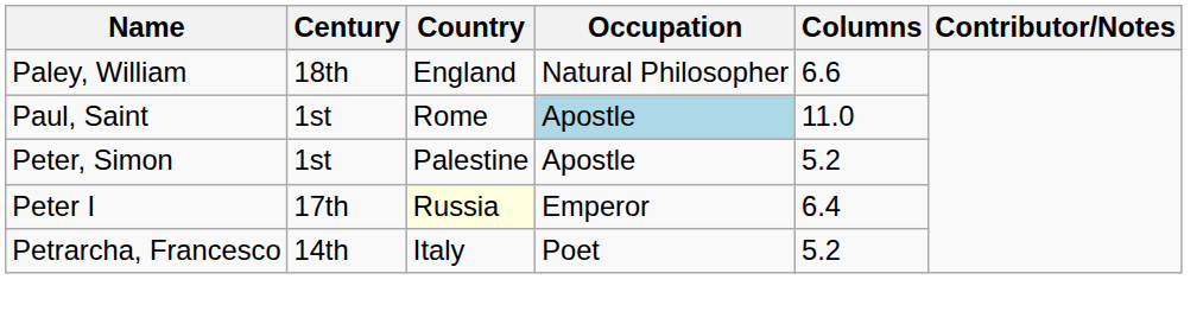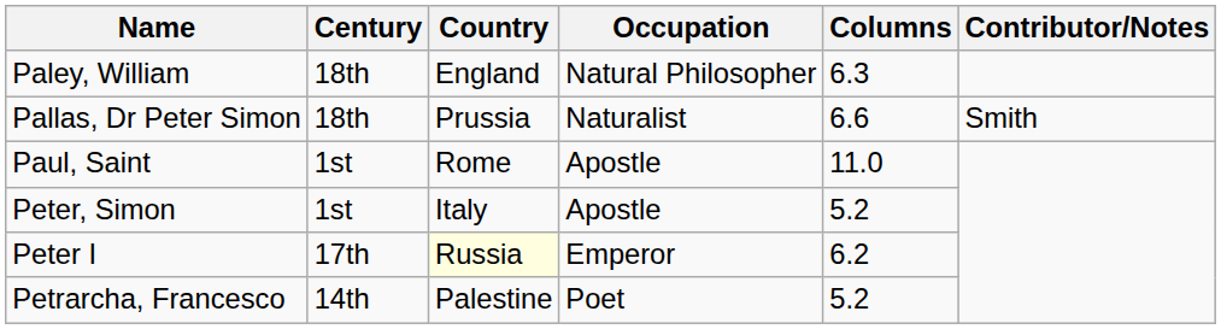Paley, William | Columns: 6.6 -> 6.3
+ row: Pallas, Dr Peter Simon | 18th | Prussia | Naturalist | 6.6 | Smith
Paul, Saint | Occupation: lightblue background -> no background
Peter, Simon | Country: Palestine -> Italy
Peter I | Columns: 6.4 -> 6.2
Petrarcha, Francesco | Country: Italy -> Palestine
